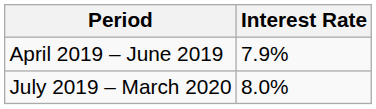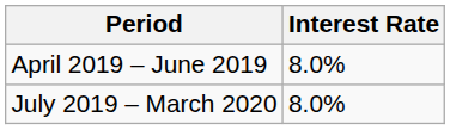April 2019 – June 2019 | Interest Rate: 7.9% -> 8.0%
